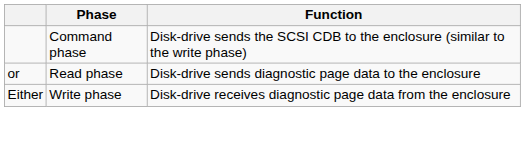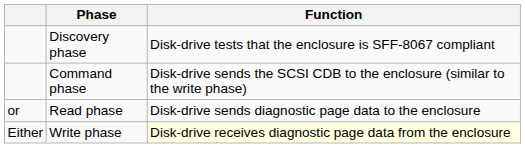+ row: Discovery phase | Disk-drive tests that the enclosure is SFF-8067 compliant
Write phase | Function: no background -> lightyellow background
